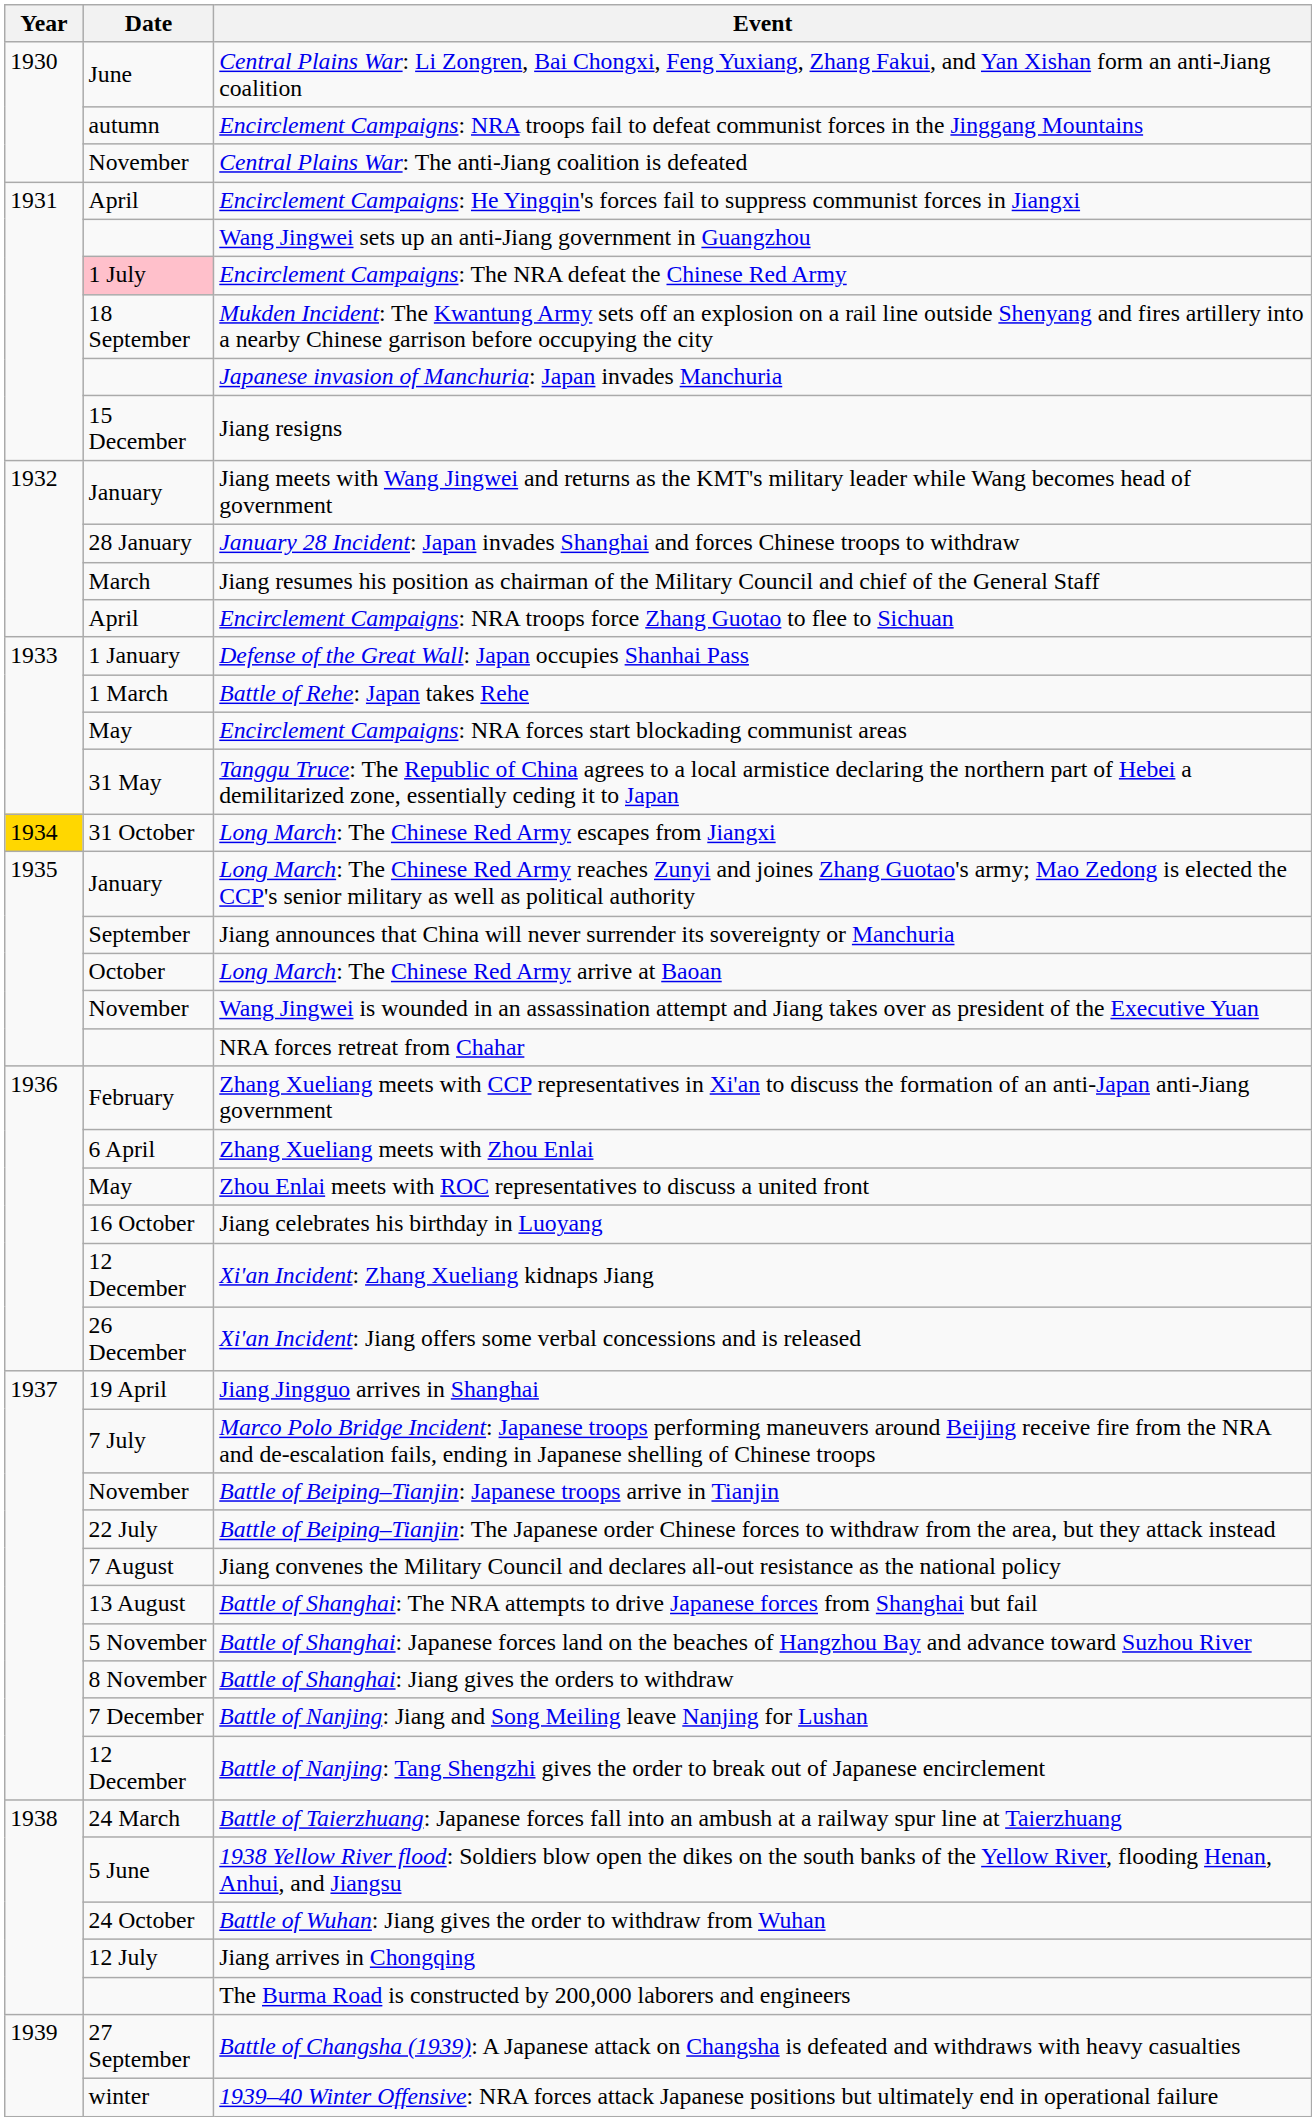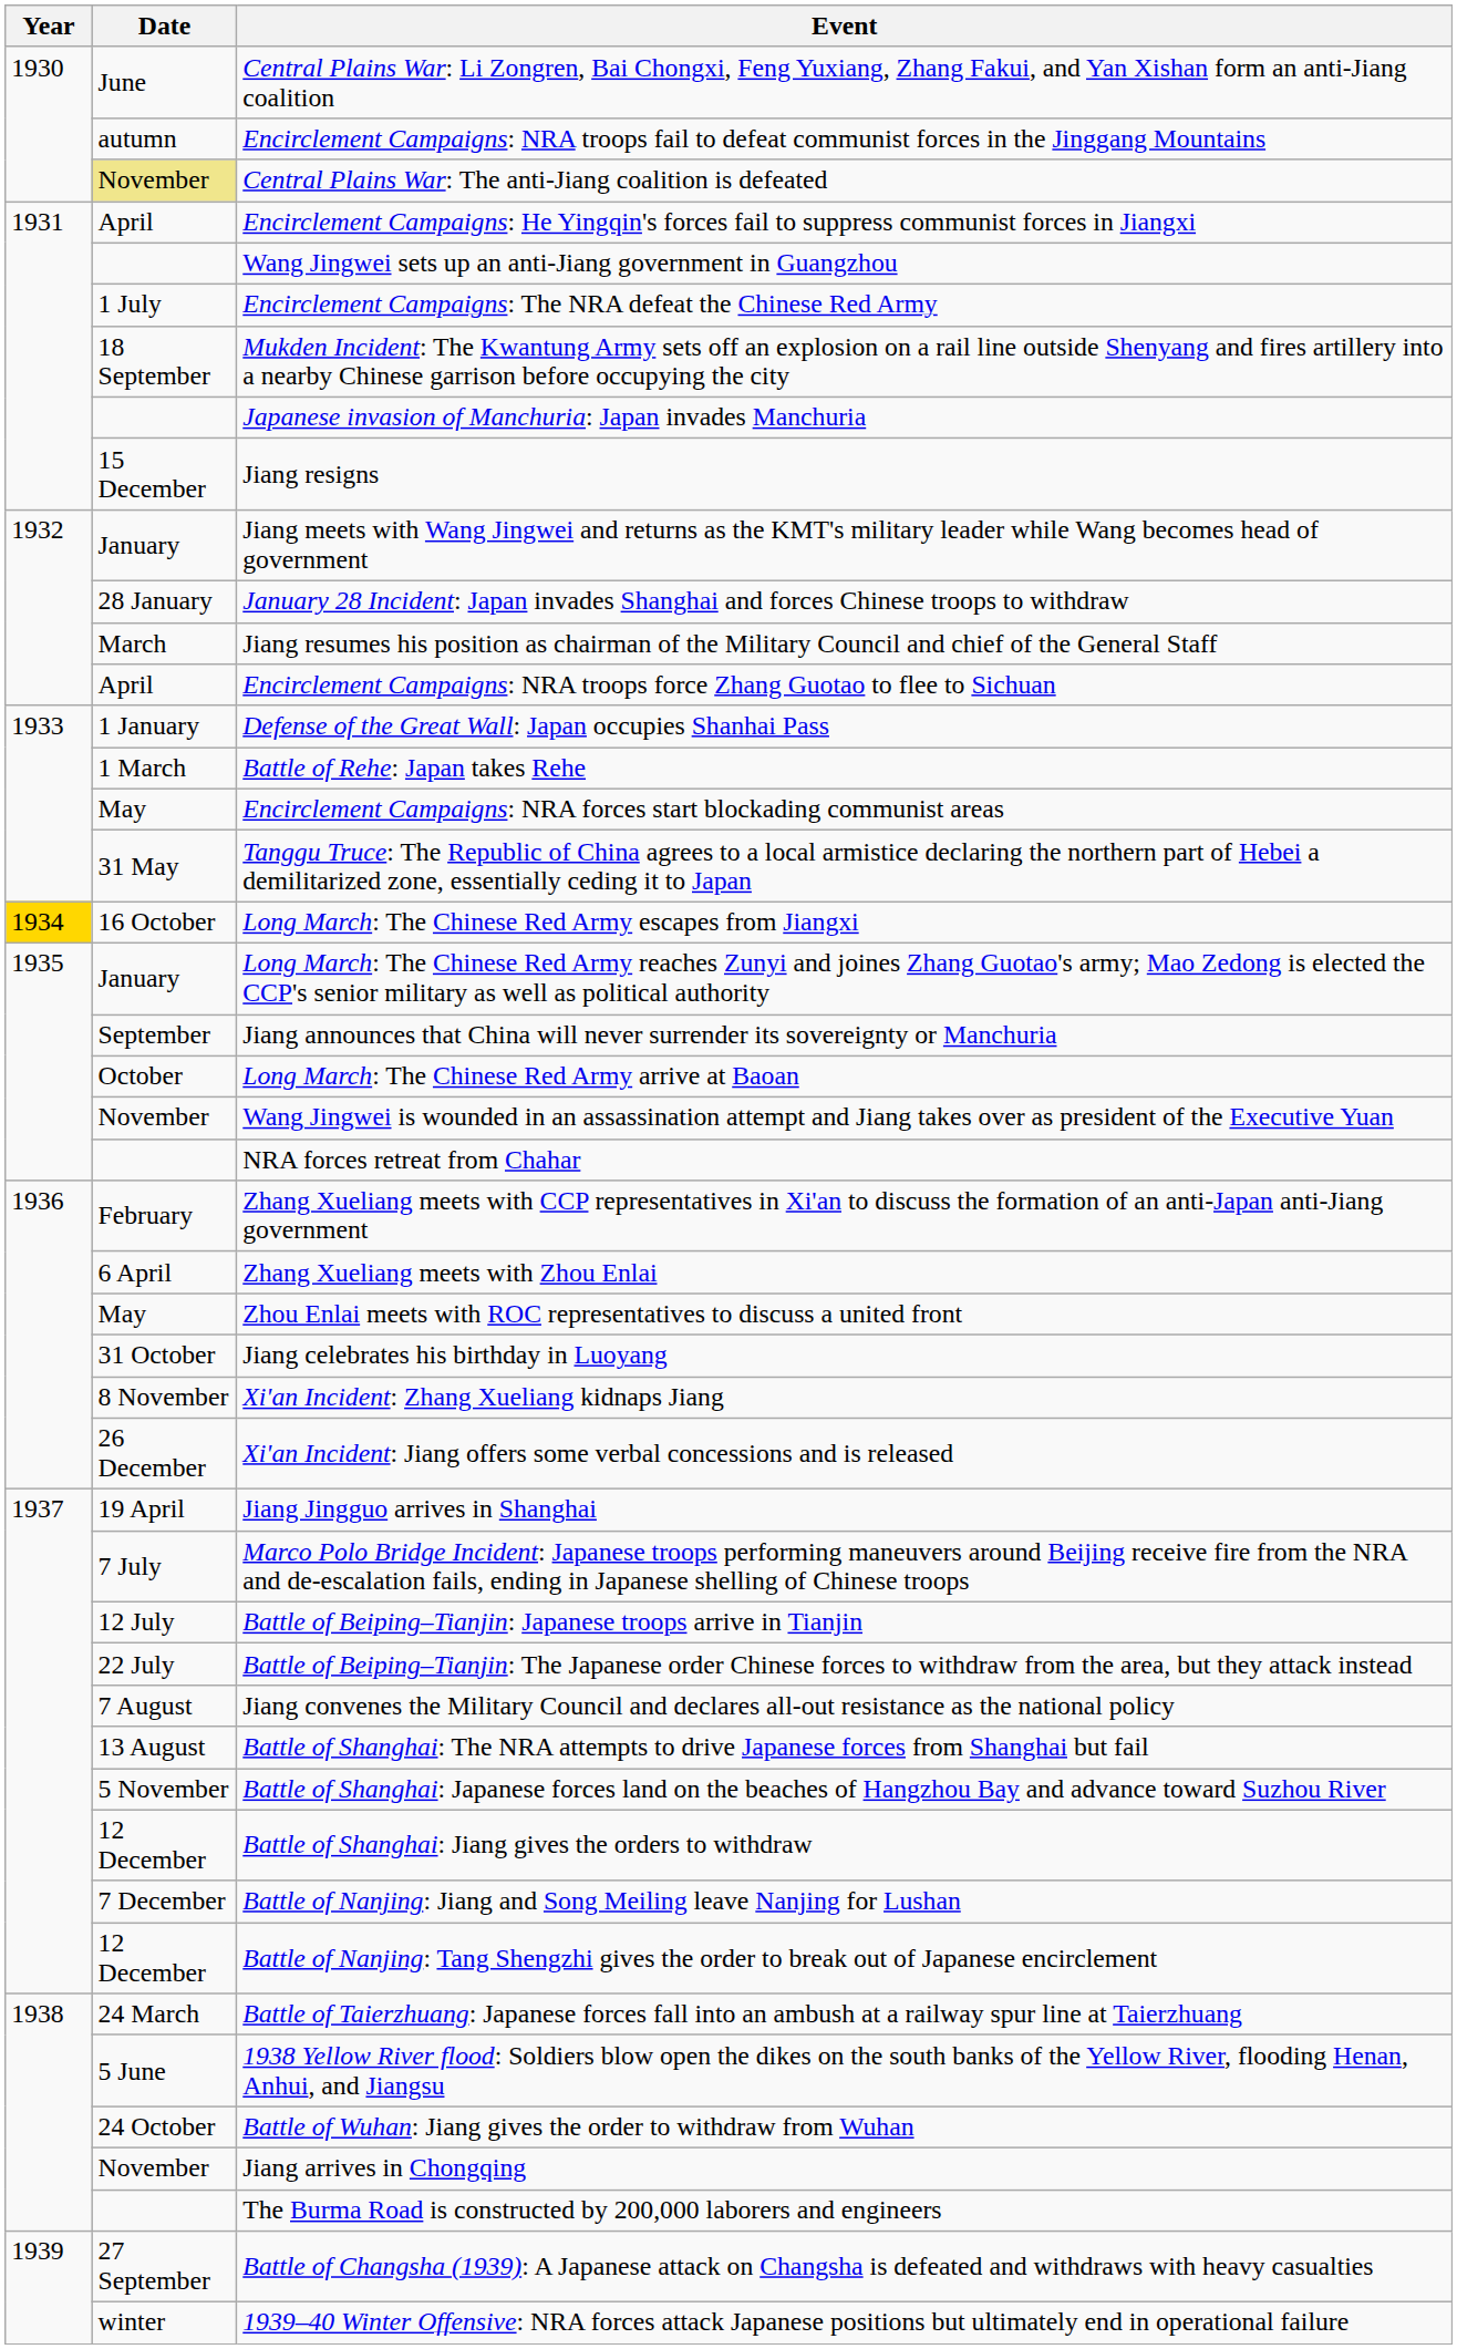Central Plains War: The anti-Jiang coalition is defeated | Date: no background -> khaki background
Encirclement Campaigns: The NRA defeat the Chinese Red Army | Date: pink background -> no background
Long March: The Chinese Red Army escapes from Jiangxi | Date: 31 October -> 16 October
Jiang celebrates his birthday in Luoyang | Date: 16 October -> 31 October
Xi'an Incident: Zhang Xueliang kidnaps Jiang | Date: 12 December -> 8 November
Battle of Beiping–Tianjin: Japanese troops arrive in Tianjin | Date: November -> 12 July
Battle of Shanghai: Jiang gives the orders to withdraw | Date: 8 November -> 12 December
Jiang arrives in Chongqing | Date: 12 July -> November
